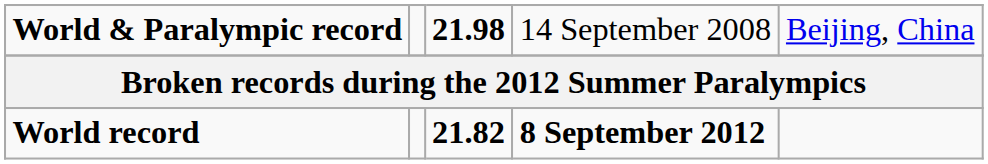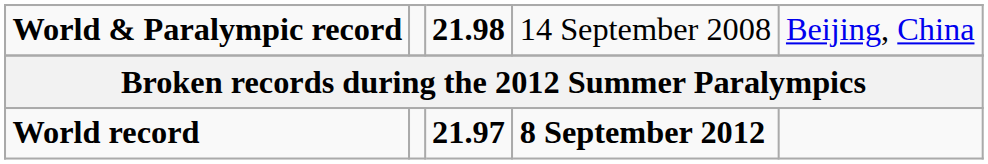World record | column 3: 21.82 -> 21.97
